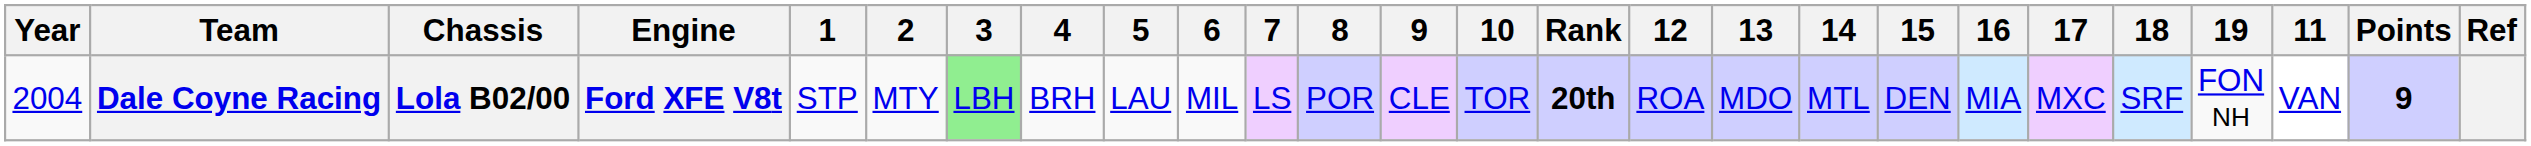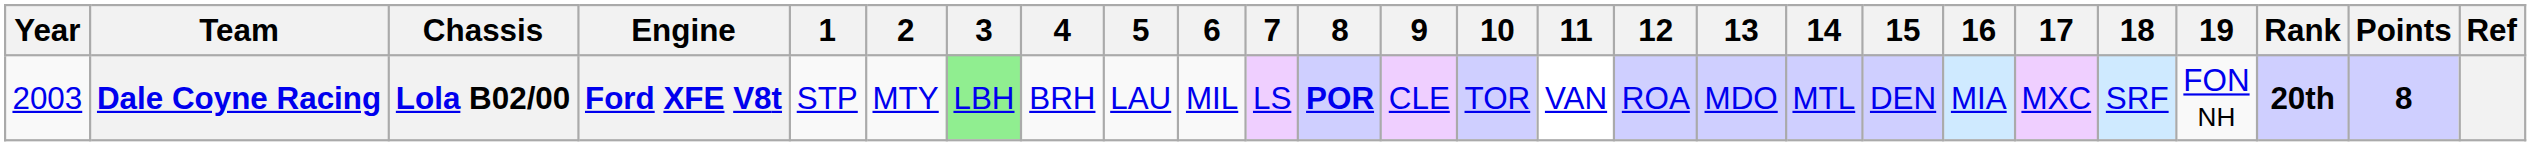columns swapped: 11 <-> Rank
Dale Coyne Racing | Year: 2004 -> 2003
Dale Coyne Racing | 8: normal -> bold
Dale Coyne Racing | Points: 9 -> 8
